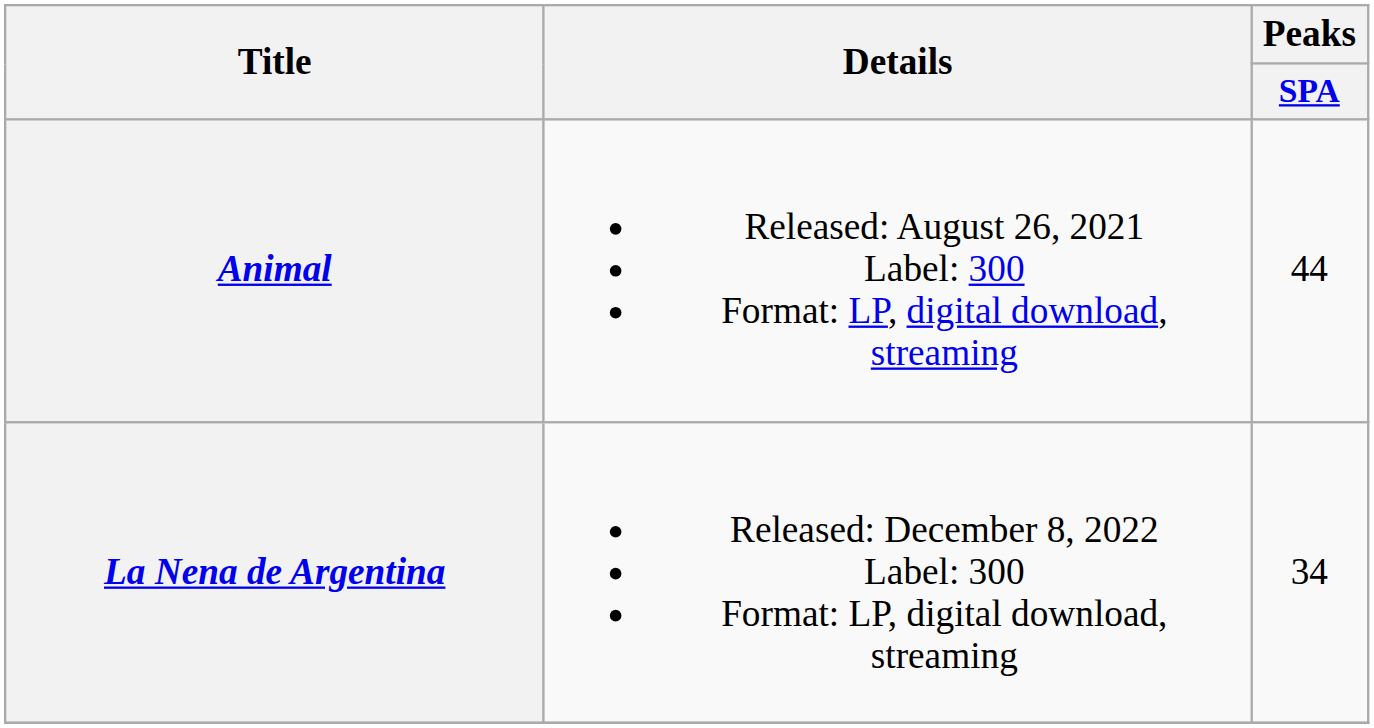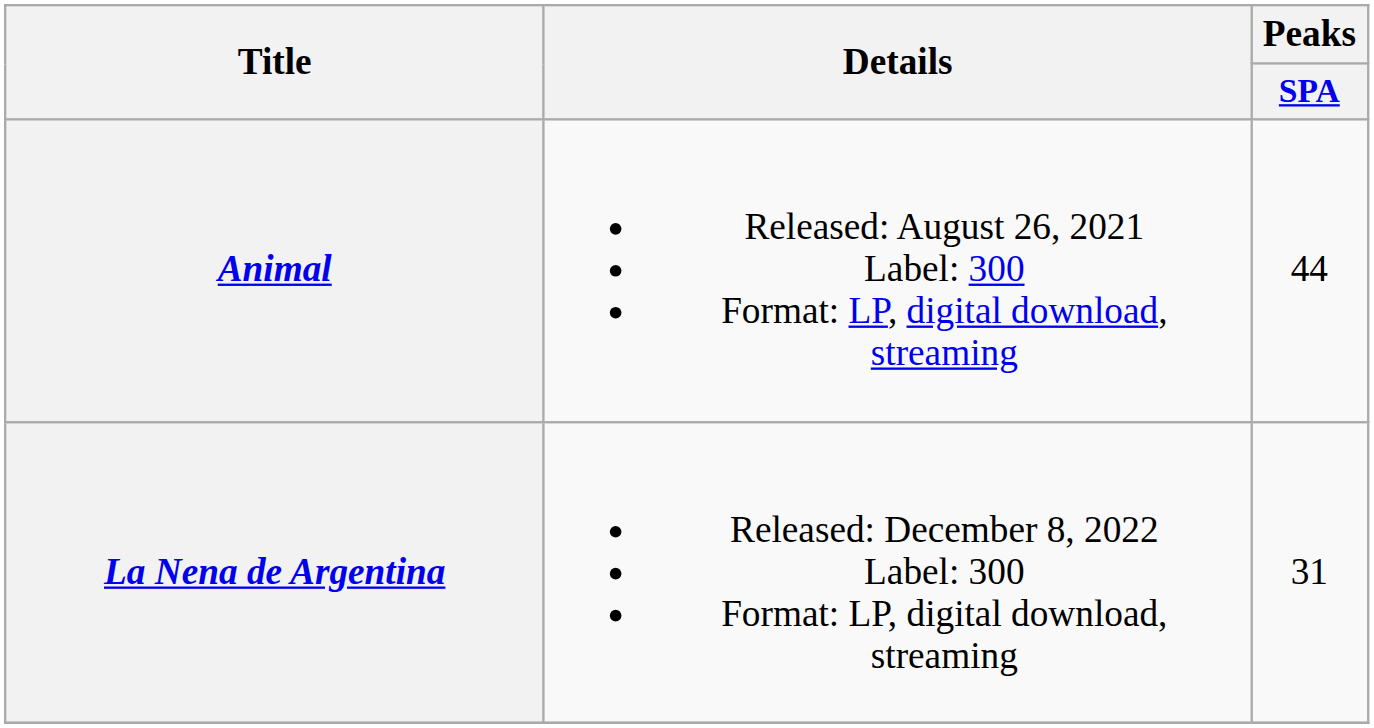La Nena de Argentina | Peaks / SPA: 34 -> 31
